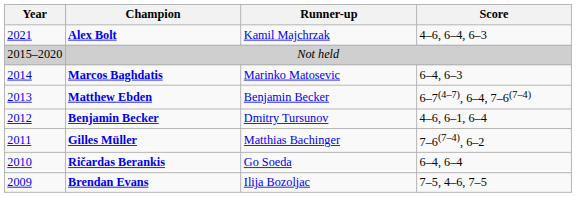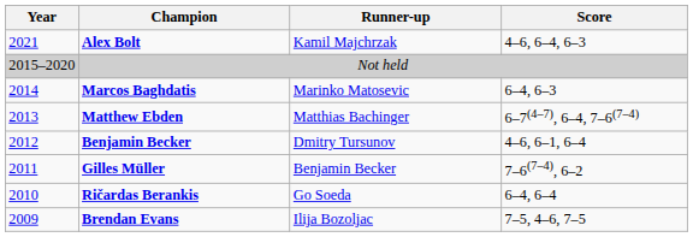Matthew Ebden | Runner-up: Benjamin Becker -> Matthias Bachinger
Gilles Müller | Runner-up: Matthias Bachinger -> Benjamin Becker
